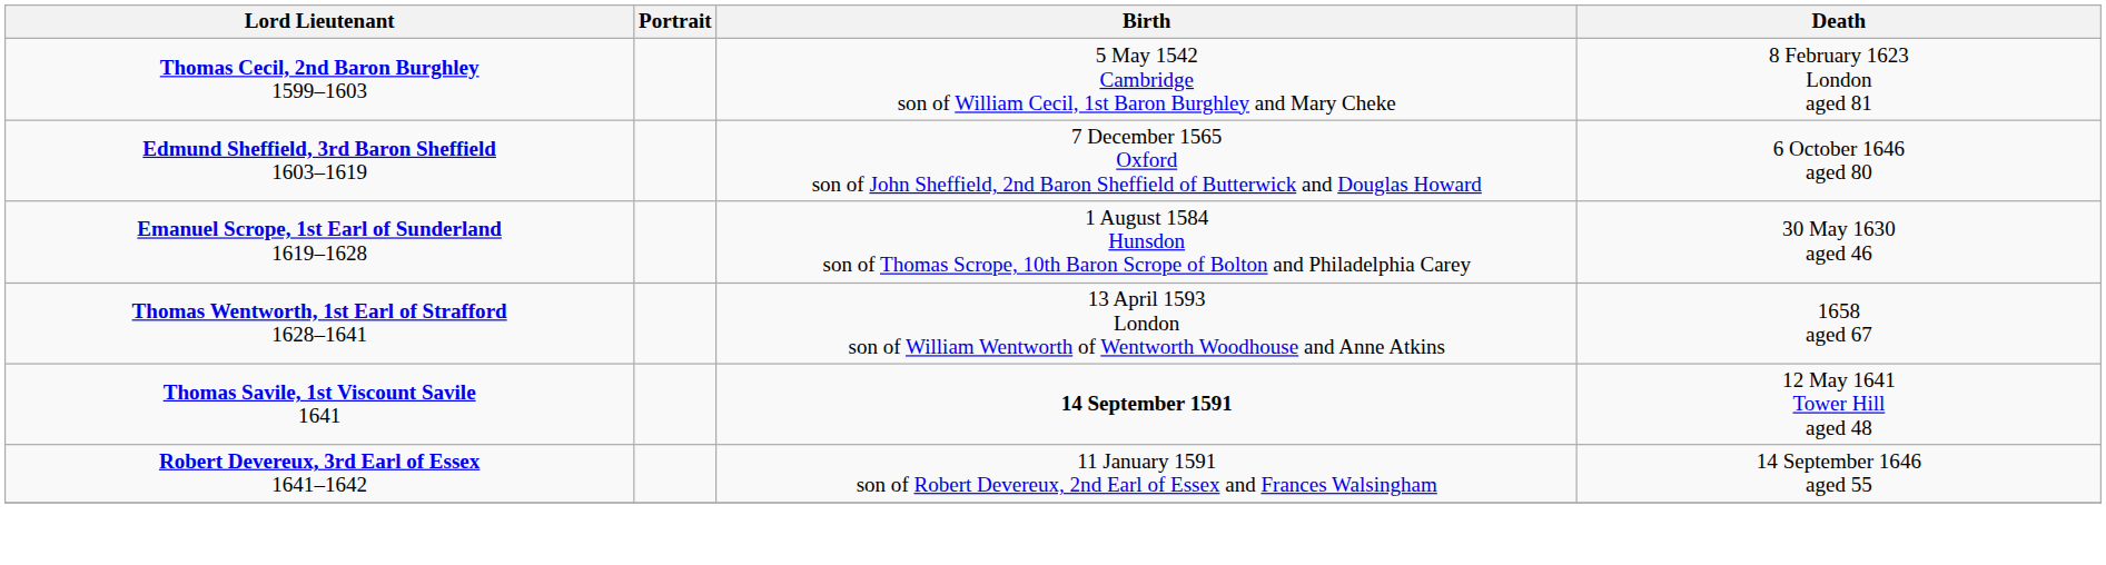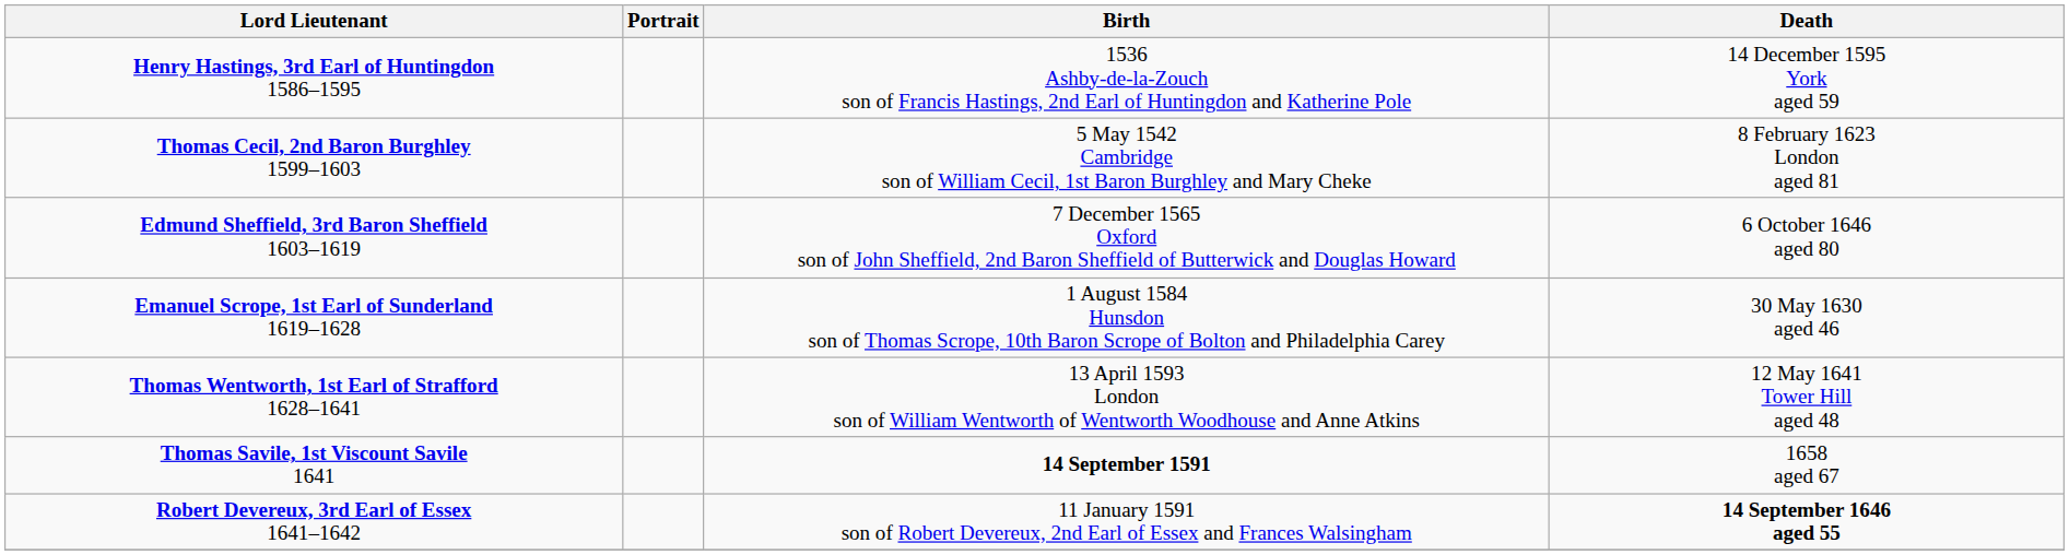+ row: Henry Hastings, 3rd Earl of Huntingdon 1586–1595 | 1536 Ashby-de-la-Zouch son of Francis Hastings, 2nd Earl of Huntingdon and Katherine Pole | 14 December 1595 York aged 59
Thomas Wentworth, 1st Earl of Strafford 1628–1641 | Death: 1658 aged 67 -> 12 May 1641 Tower Hill aged 48
Thomas Savile, 1st Viscount Savile 1641 | Death: 12 May 1641 Tower Hill aged 48 -> 1658 aged 67
Robert Devereux, 3rd Earl of Essex 1641–1642 | Death: normal -> bold
